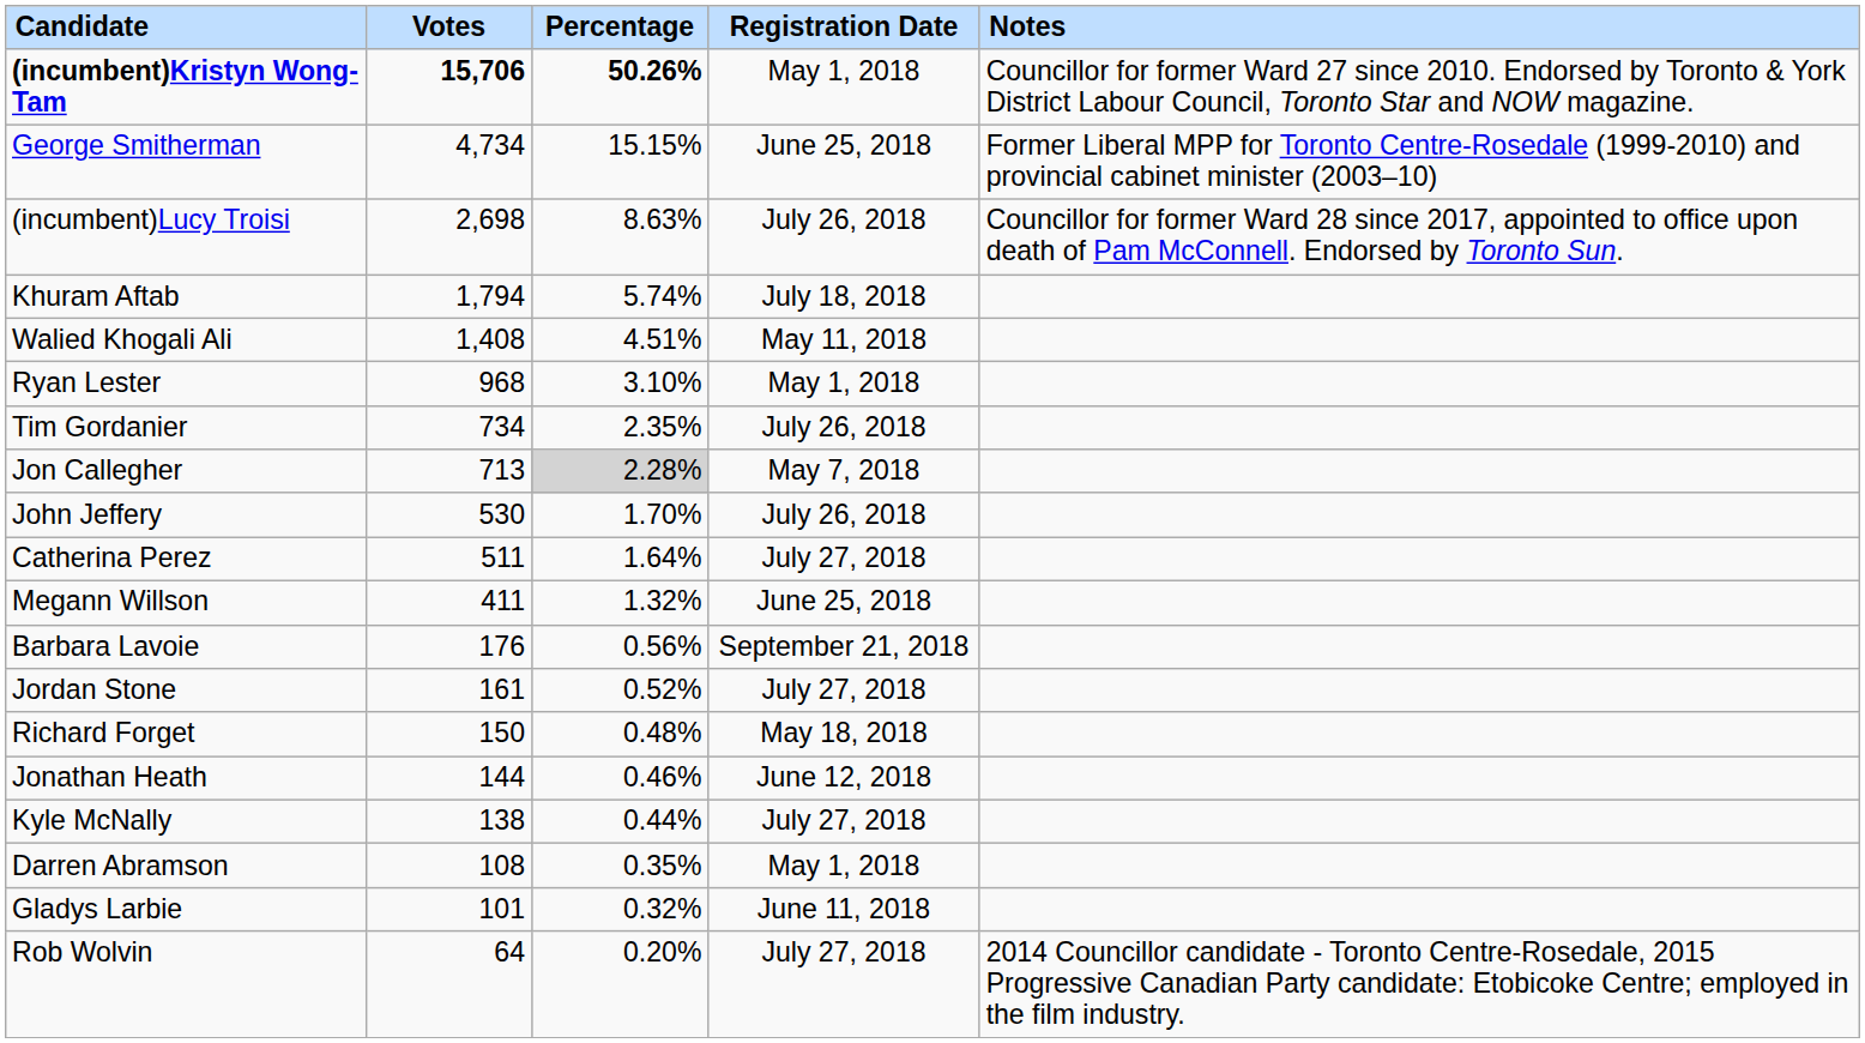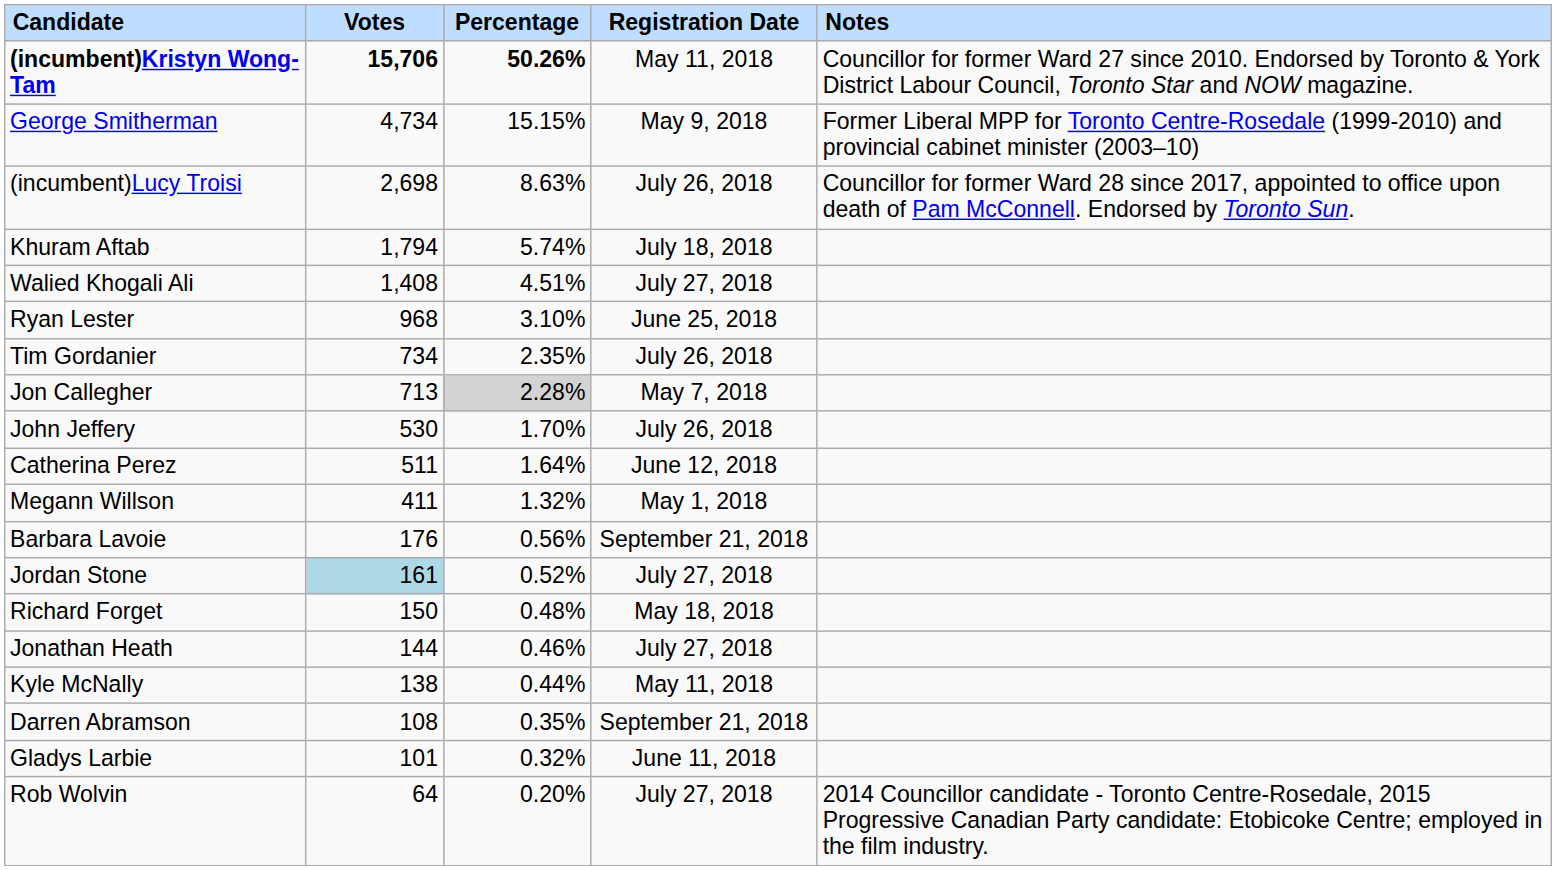(incumbent)Kristyn Wong-Tam | Registration Date: May 1, 2018 -> May 11, 2018
George Smitherman | Registration Date: June 25, 2018 -> May 9, 2018
Walied Khogali Ali | Registration Date: May 11, 2018 -> July 27, 2018
Ryan Lester | Registration Date: May 1, 2018 -> June 25, 2018
Catherina Perez | Registration Date: July 27, 2018 -> June 12, 2018
Megann Willson | Registration Date: June 25, 2018 -> May 1, 2018
Jordan Stone | Votes: no background -> lightblue background
Jonathan Heath | Registration Date: June 12, 2018 -> July 27, 2018
Kyle McNally | Registration Date: July 27, 2018 -> May 11, 2018
Darren Abramson | Registration Date: May 1, 2018 -> September 21, 2018
